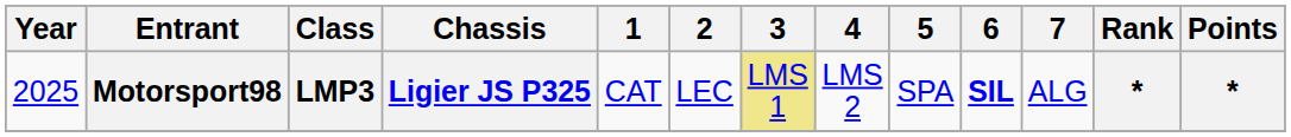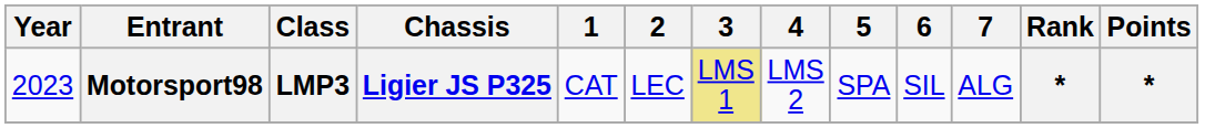Motorsport98 | Year: 2025 -> 2023
Motorsport98 | 6: bold -> normal
